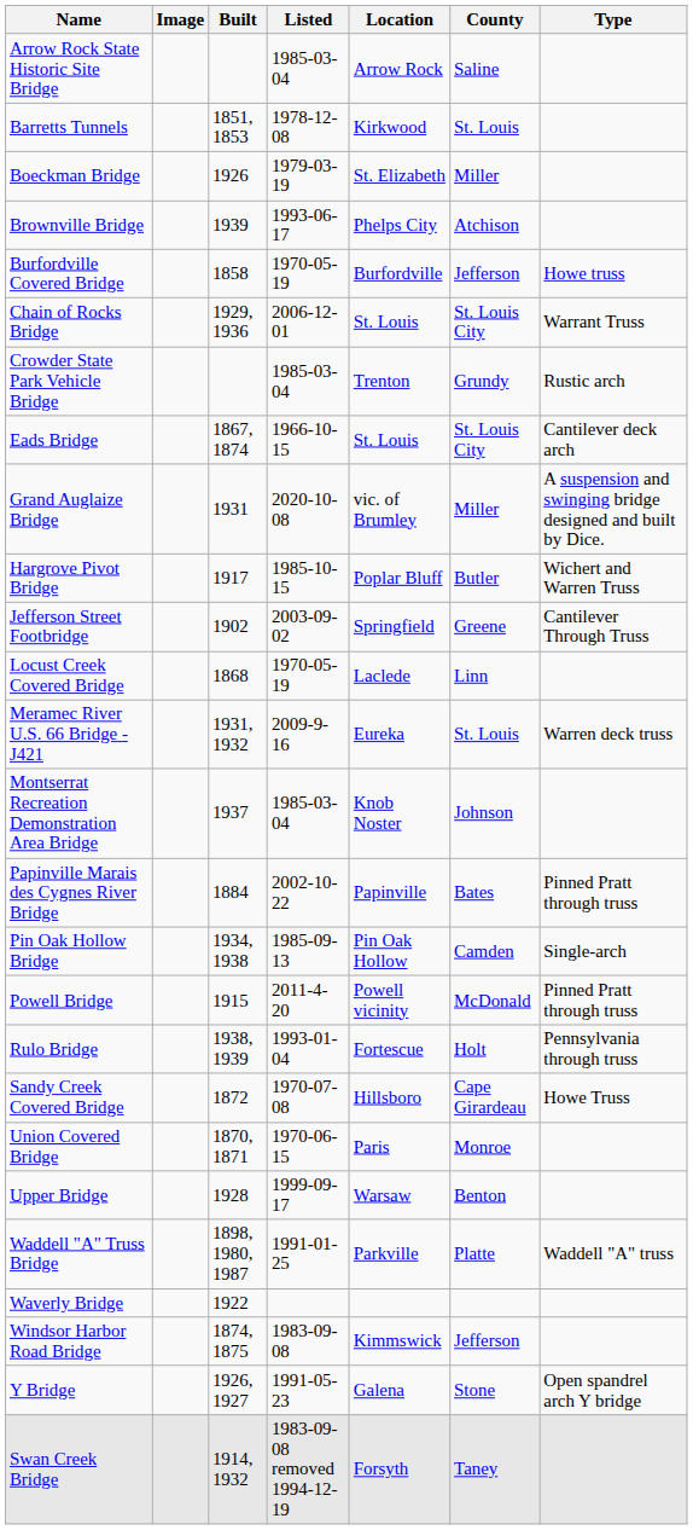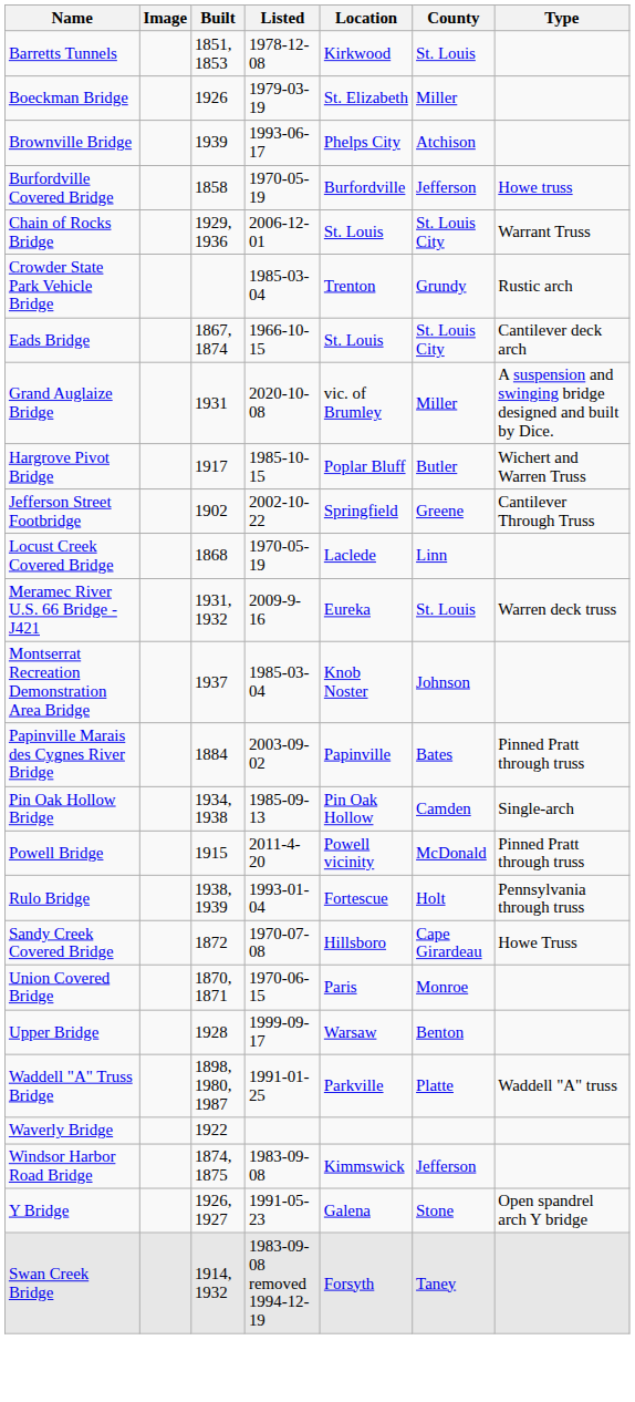- row: Arrow Rock State Historic Site Bridge | 1985-03-04 | Arrow Rock | Saline
Jefferson Street Footbridge | Listed: 2003-09-02 -> 2002-10-22
Papinville Marais des Cygnes River Bridge | Listed: 2002-10-22 -> 2003-09-02
